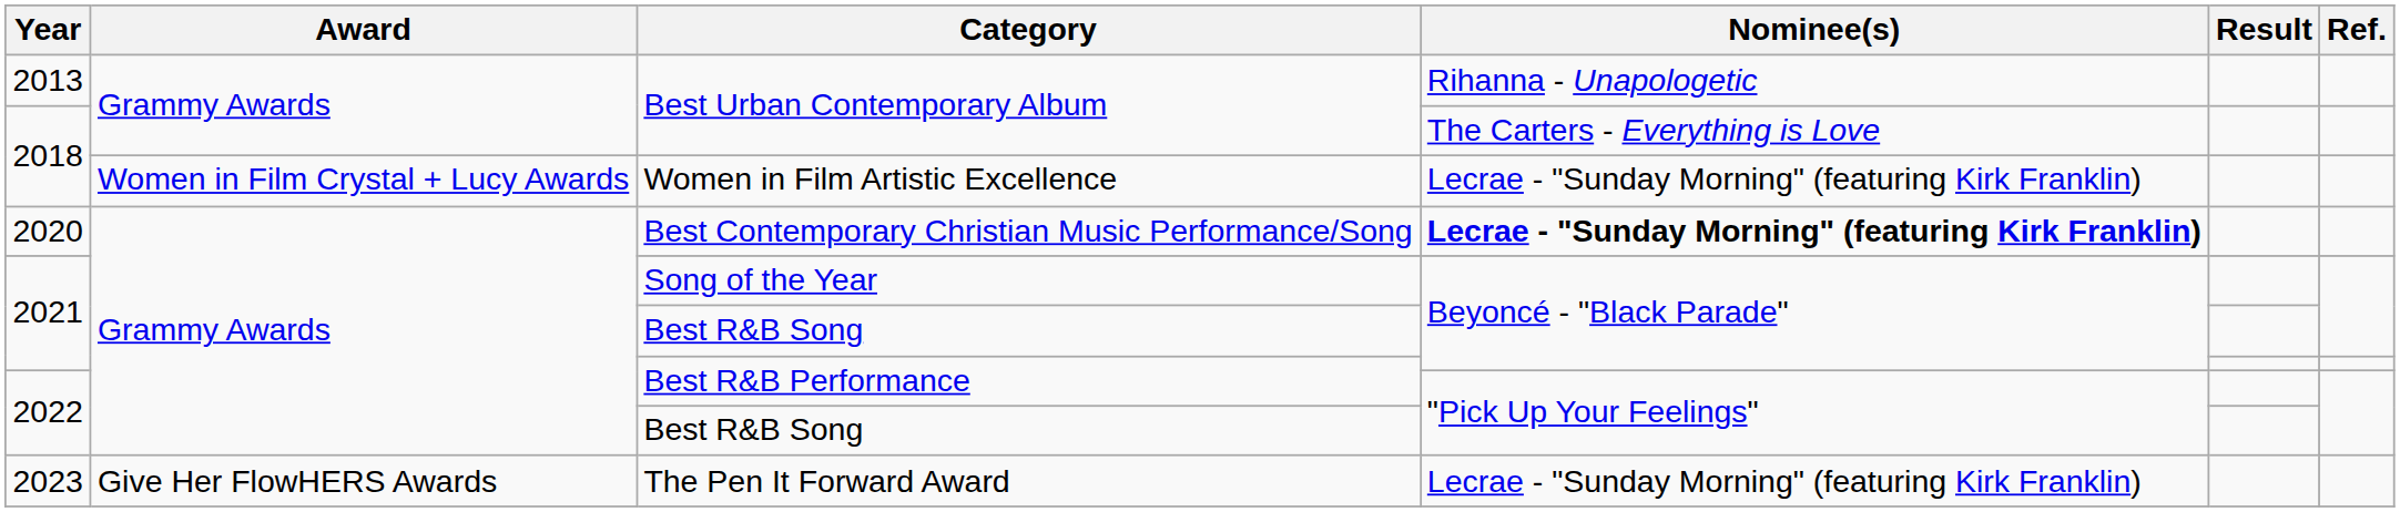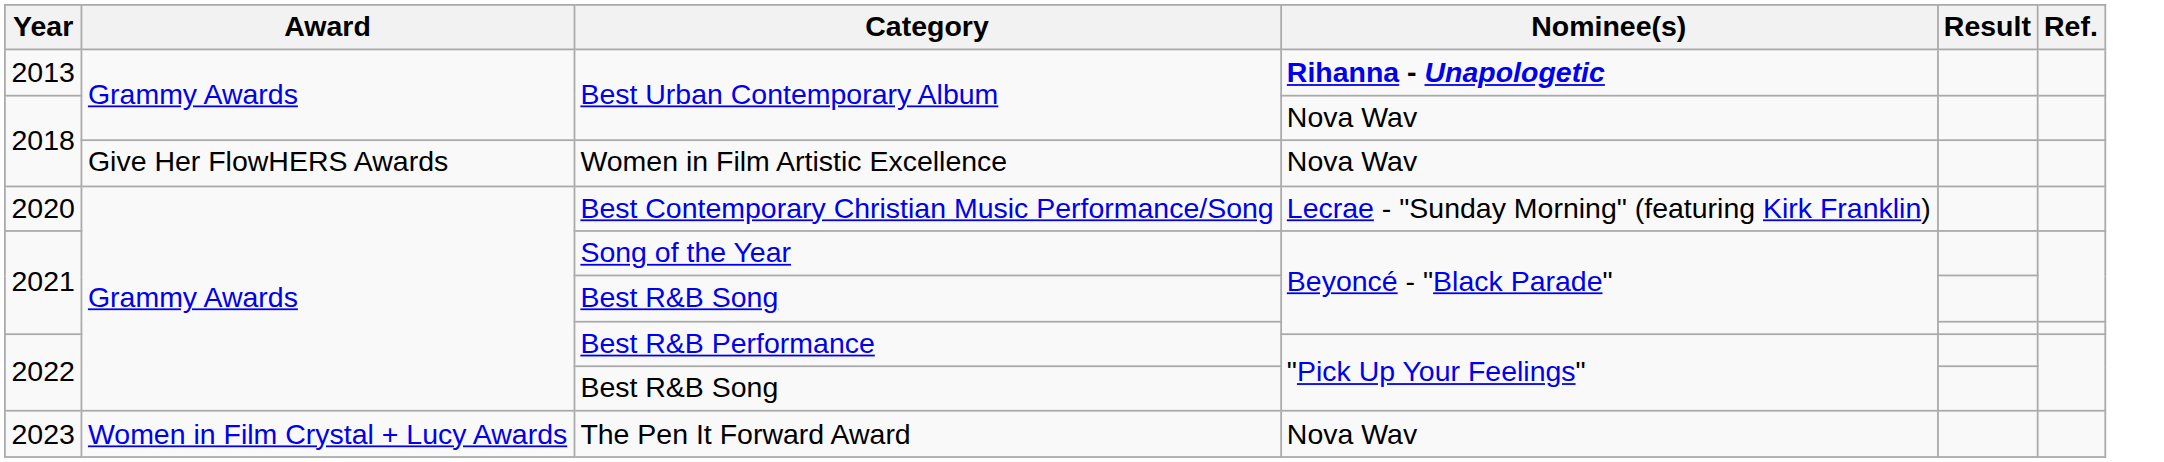2013 / Best Urban Contemporary Album | Nominee(s): normal -> bold
2018 / Best Urban Contemporary Album | Nominee(s): The Carters - Everything is Love -> Nova Wav
Women in Film Artistic Excellence | Award: Women in Film Crystal + Lucy Awards -> Give Her FlowHERS Awards
Women in Film Artistic Excellence | Nominee(s): Lecrae - "Sunday Morning" (featuring Kirk Franklin) -> Nova Wav
Best Contemporary Christian Music Performance/Song | Nominee(s): bold -> normal
The Pen It Forward Award | Award: Give Her FlowHERS Awards -> Women in Film Crystal + Lucy Awards
The Pen It Forward Award | Nominee(s): Lecrae - "Sunday Morning" (featuring Kirk Franklin) -> Nova Wav
